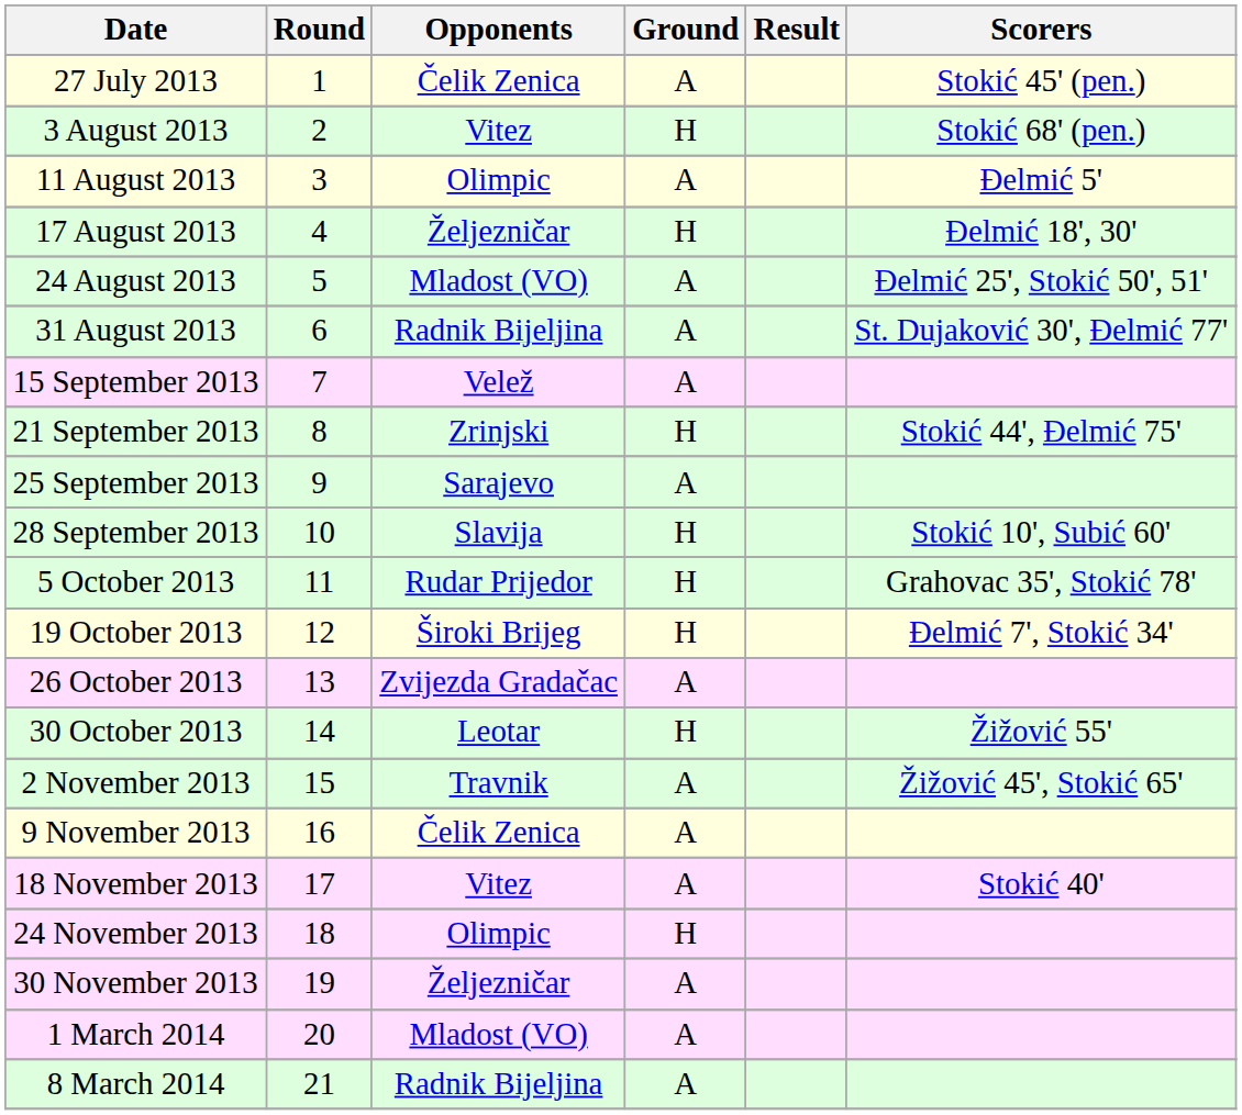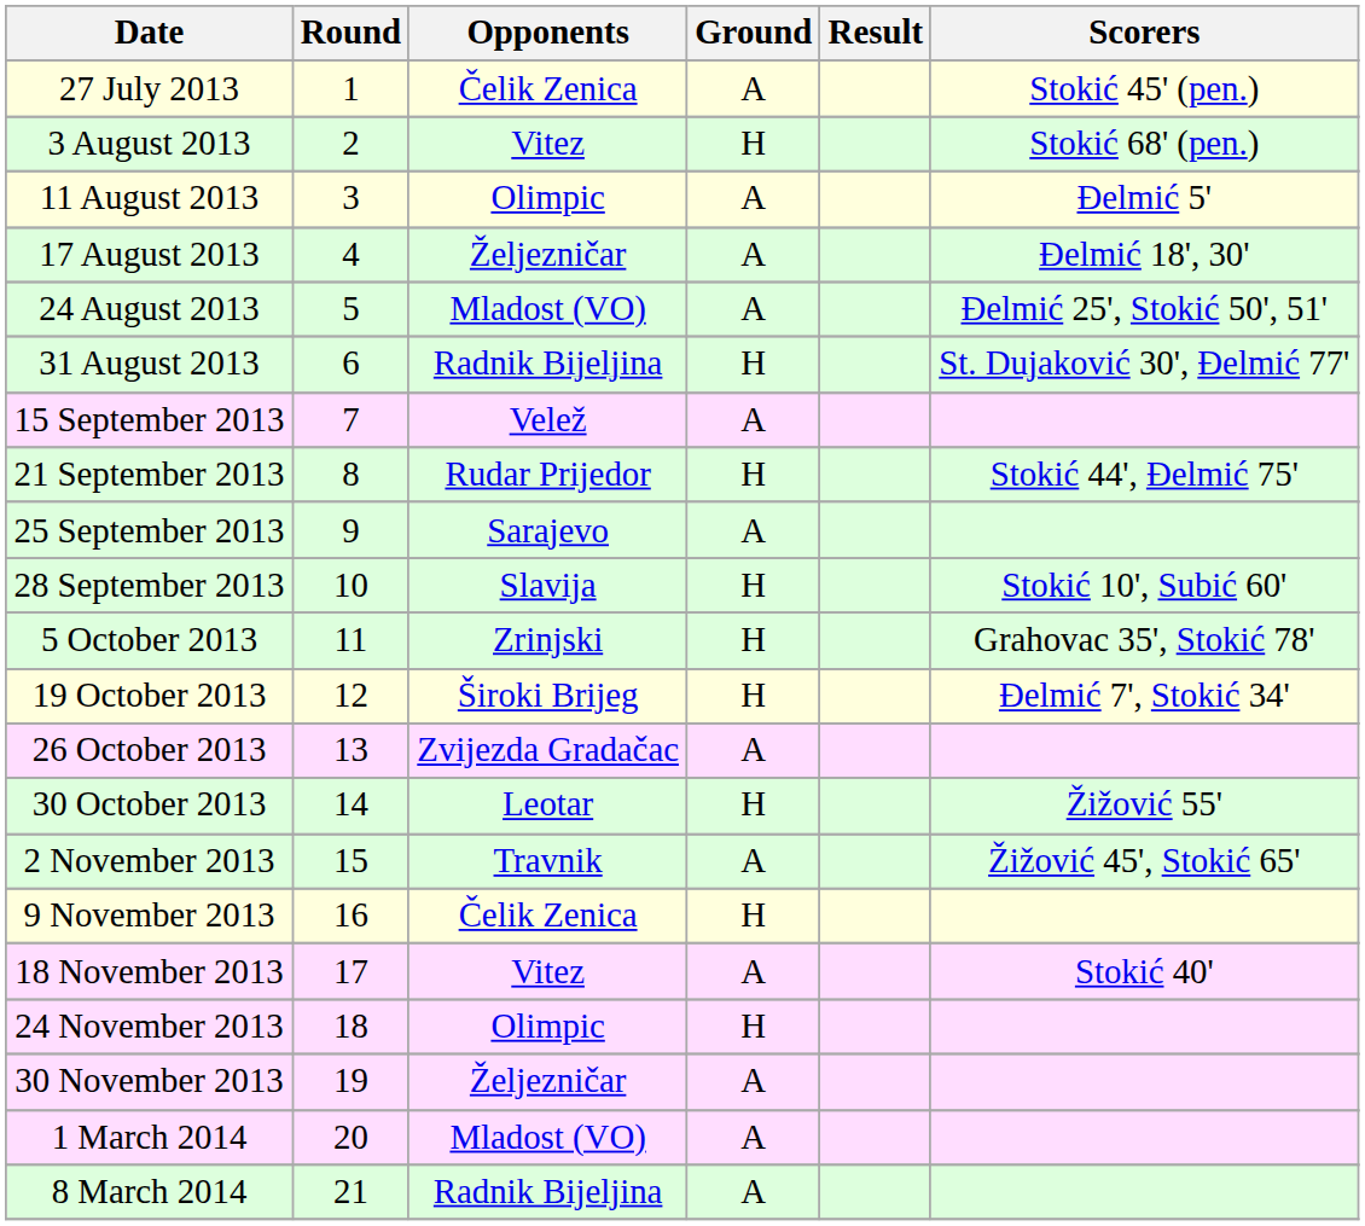17 August 2013 | Ground: H -> A
31 August 2013 | Ground: A -> H
21 September 2013 | Opponents: Zrinjski -> Rudar Prijedor
5 October 2013 | Opponents: Rudar Prijedor -> Zrinjski
9 November 2013 | Ground: A -> H
